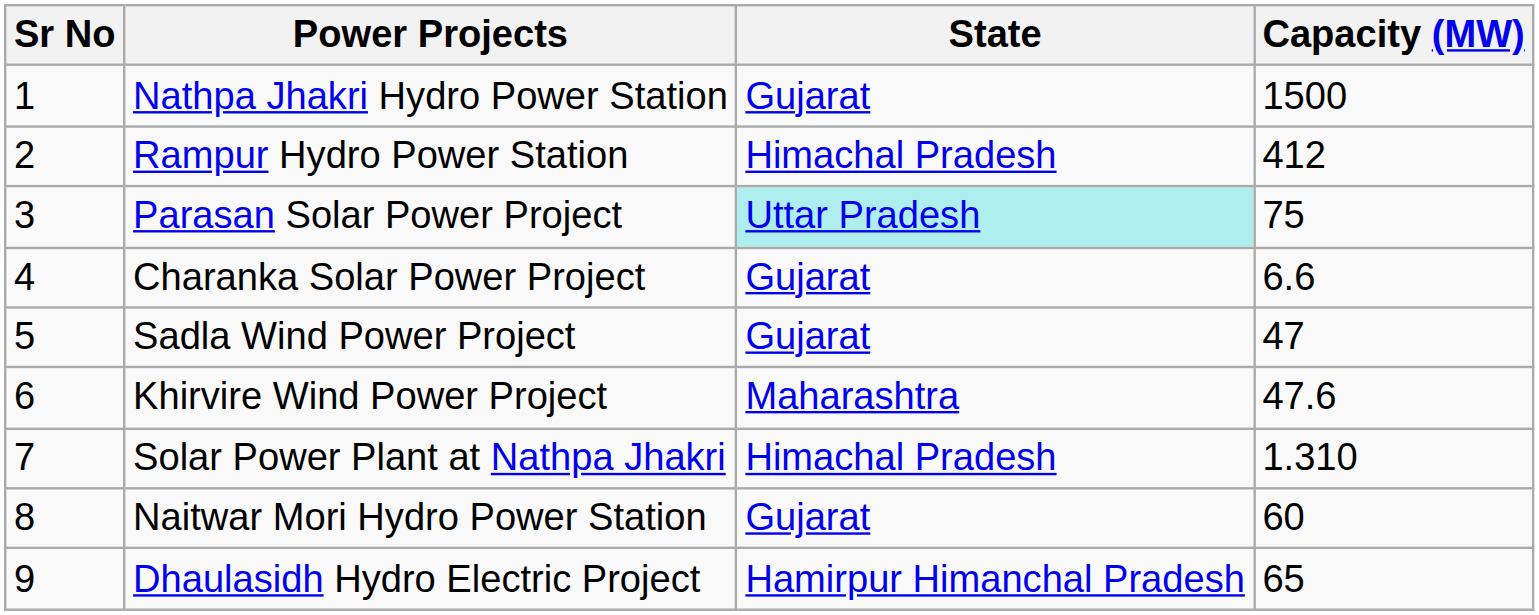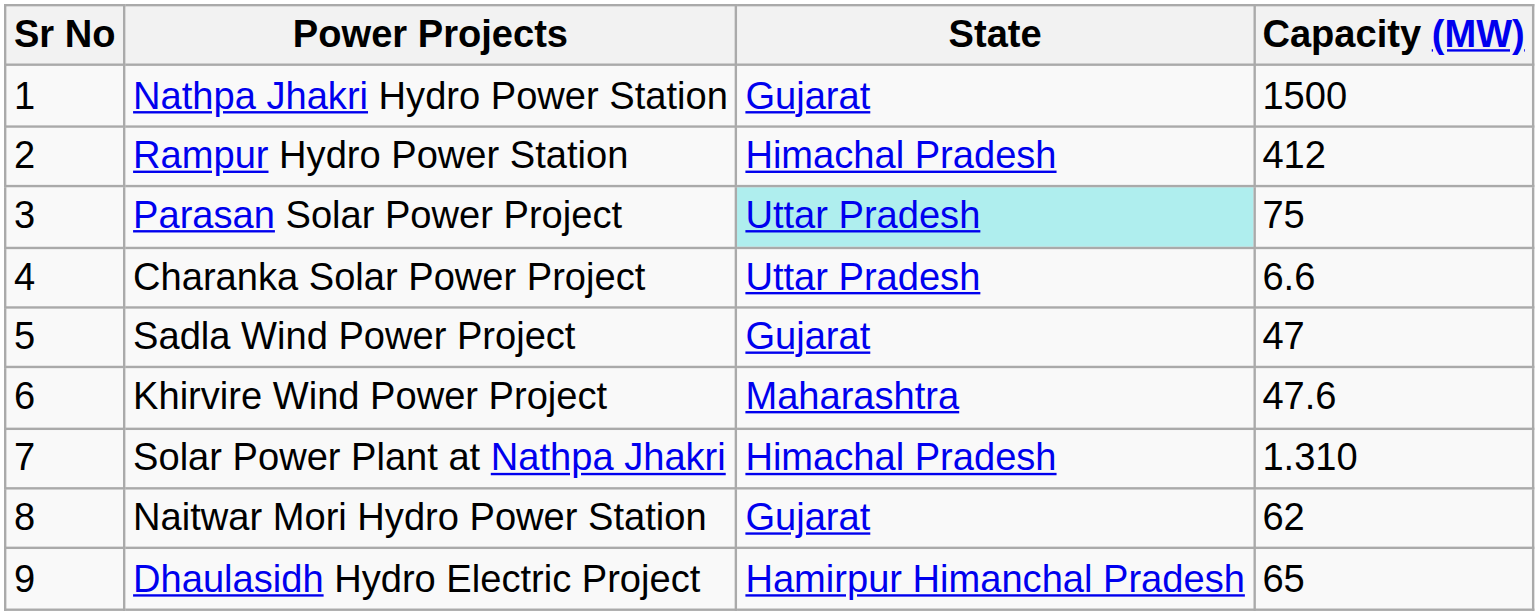Charanka Solar Power Project | State: Gujarat -> Uttar Pradesh
Naitwar Mori Hydro Power Station | Capacity (MW): 60 -> 62
